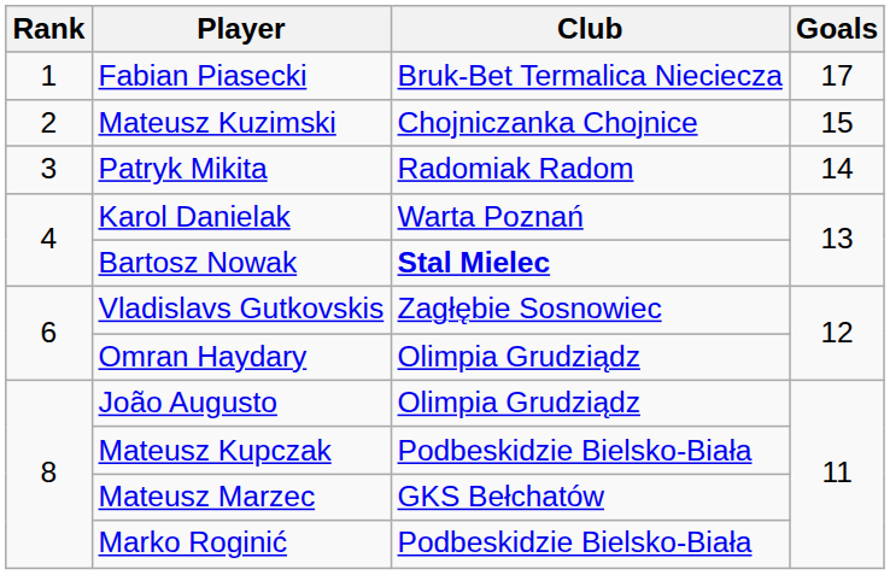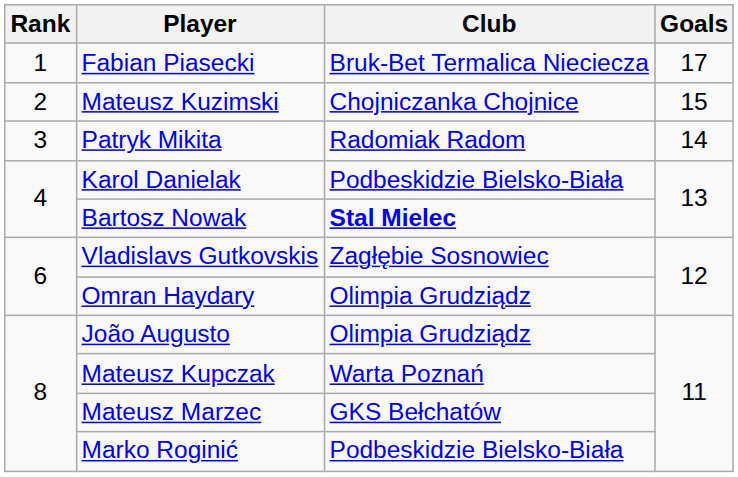Karol Danielak | Club: Warta Poznań -> Podbeskidzie Bielsko-Biała
Mateusz Kupczak | Club: Podbeskidzie Bielsko-Biała -> Warta Poznań
